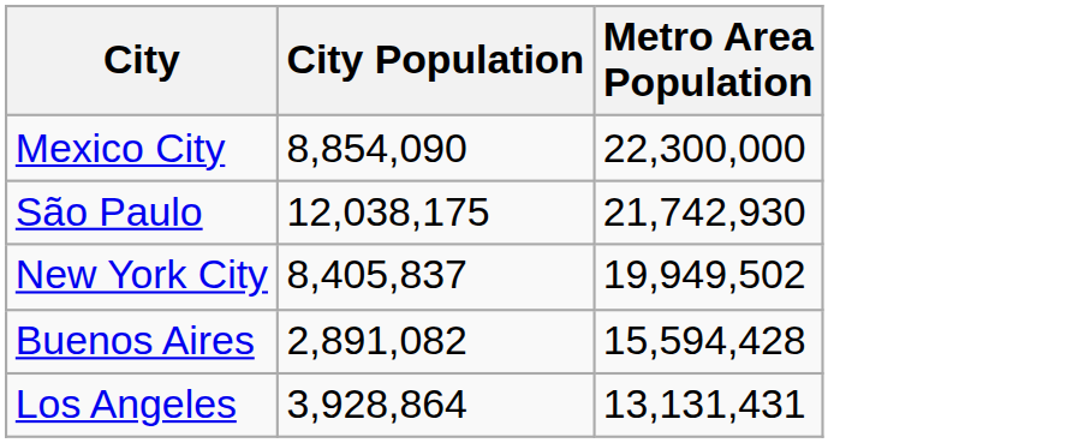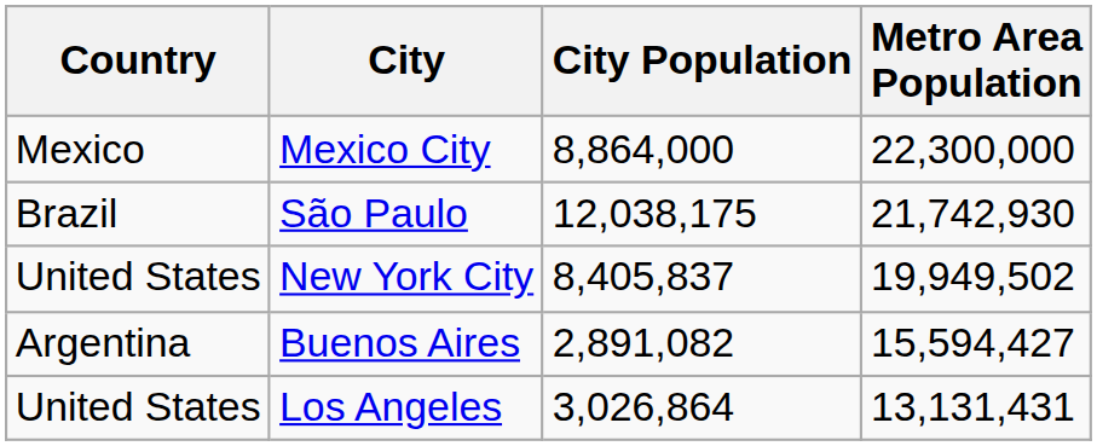+ column: Country | Mexico | Brazil | United States | Argentina | United States
Mexico City | City Population: 8,854,090 -> 8,864,000
Buenos Aires | Metro Area Population: 15,594,428 -> 15,594,427
Los Angeles | City Population: 3,928,864 -> 3,026,864
